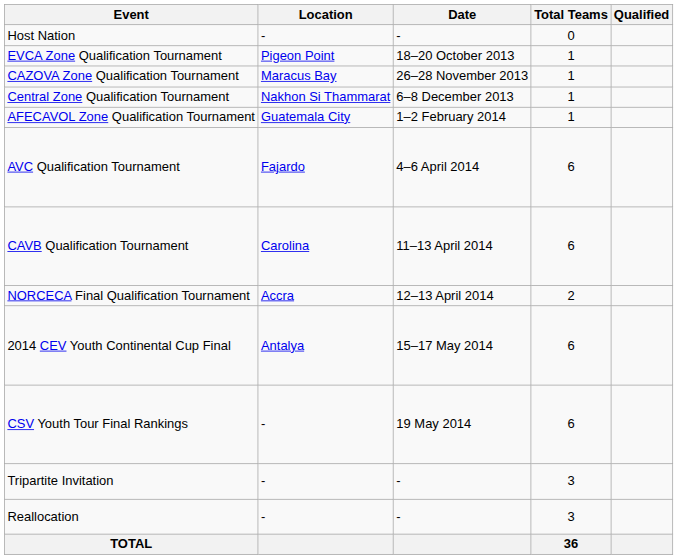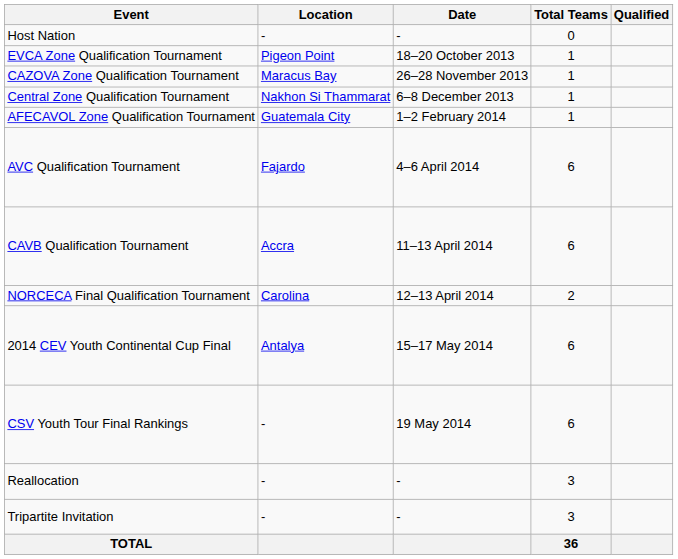CAVB Qualification Tournament | Location: Carolina -> Accra
NORCECA Final Qualification Tournament | Location: Accra -> Carolina
rows swapped: Tripartite Invitation <-> Reallocation
